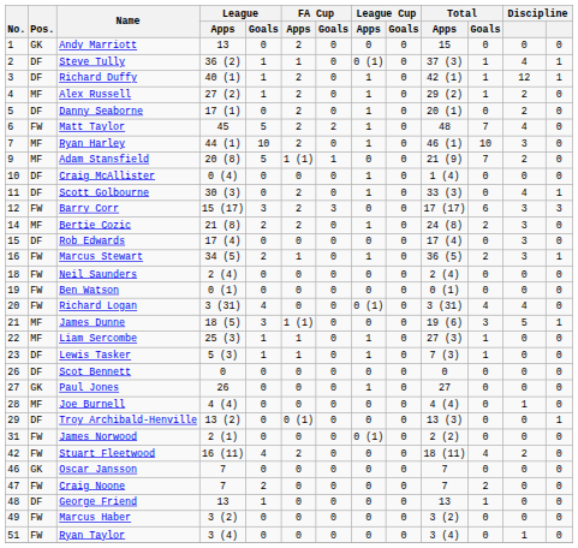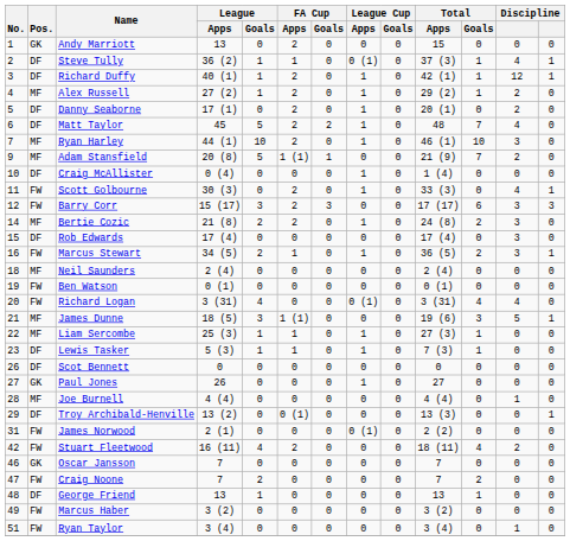Matt Taylor | Pos.: FW -> DF
Scott Golbourne | Pos.: DF -> FW
Neil Saunders | Pos.: FW -> MF
